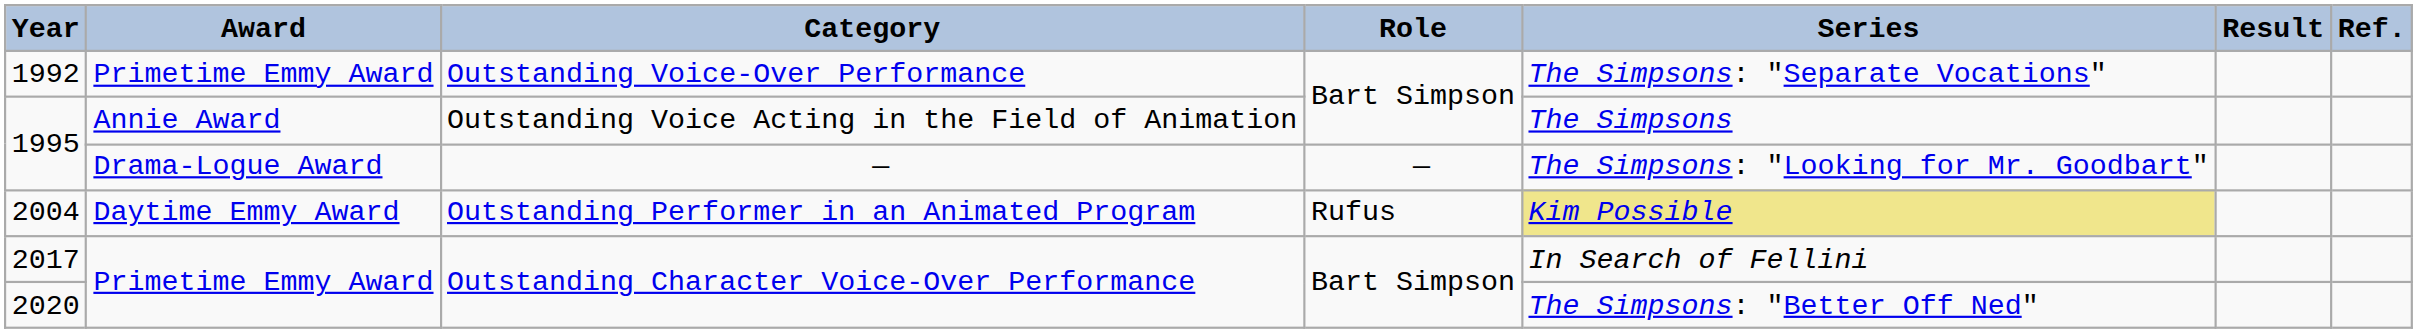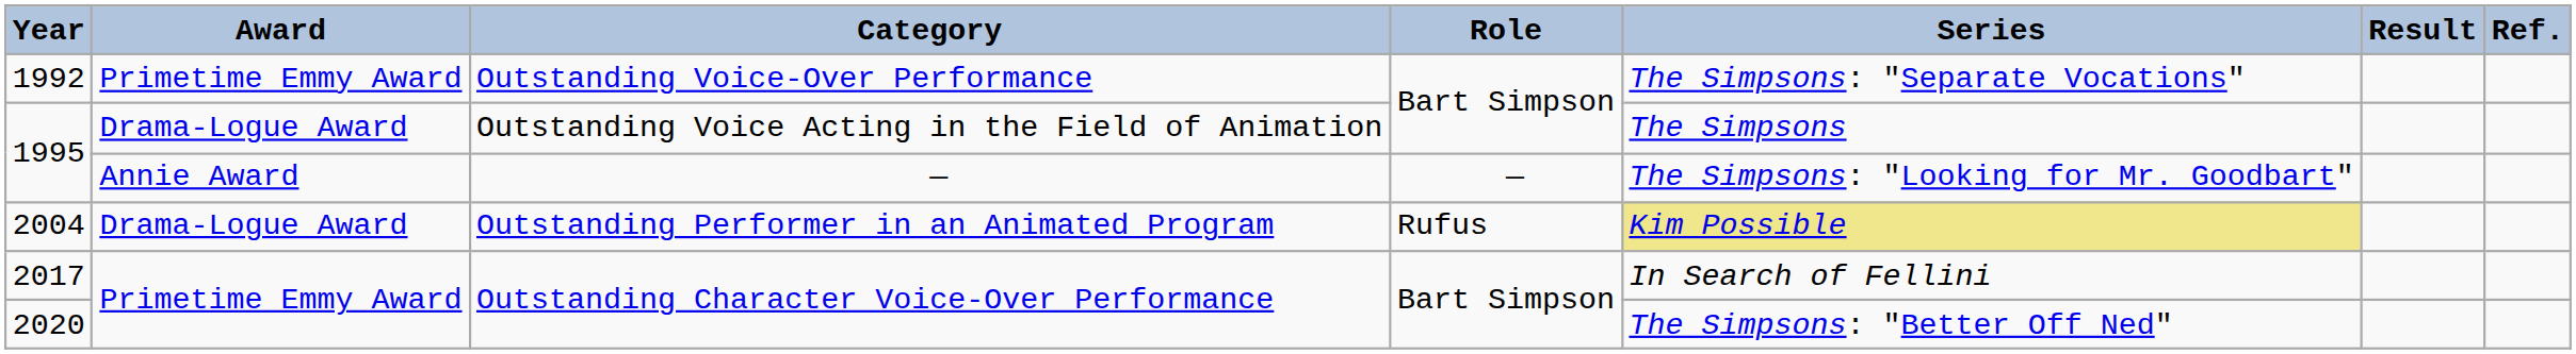1995 / Outstanding Voice Acting in the Field of Animation | Award: Annie Award -> Drama-Logue Award
1995 / — | Award: Drama-Logue Award -> Annie Award
2004 | Award: Daytime Emmy Award -> Drama-Logue Award
